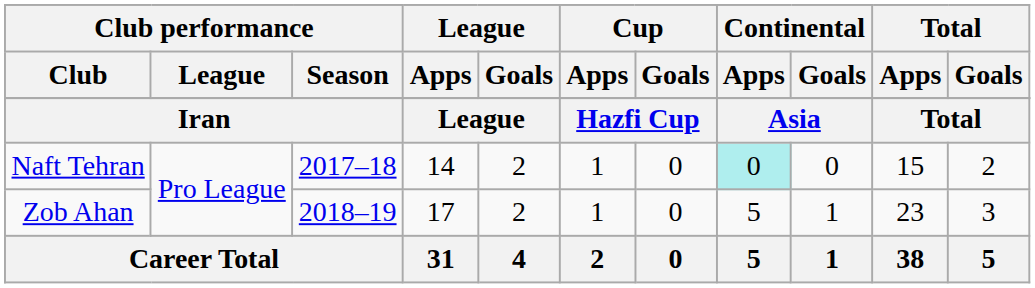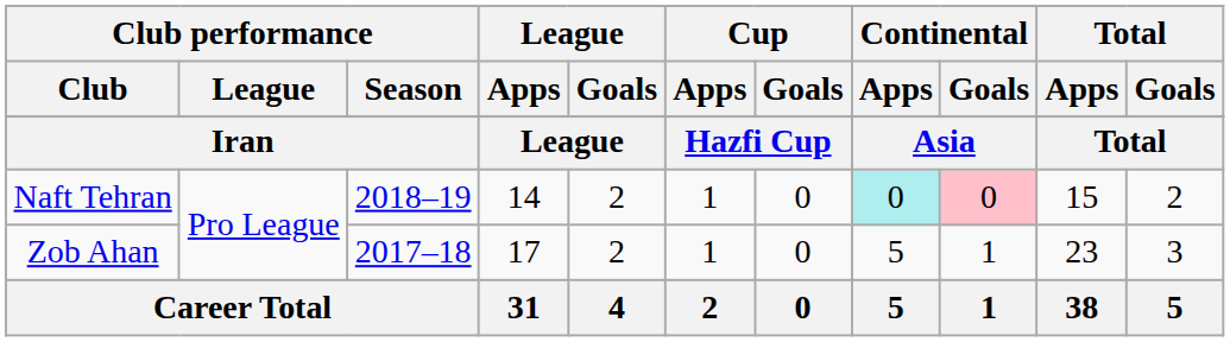Naft Tehran | Club performance / Season: 2017–18 -> 2018–19
Naft Tehran | Continental / Goals: no background -> pink background
Zob Ahan | Club performance / Season: 2018–19 -> 2017–18
